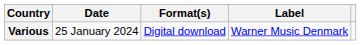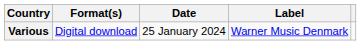columns swapped: Date <-> Format(s)
